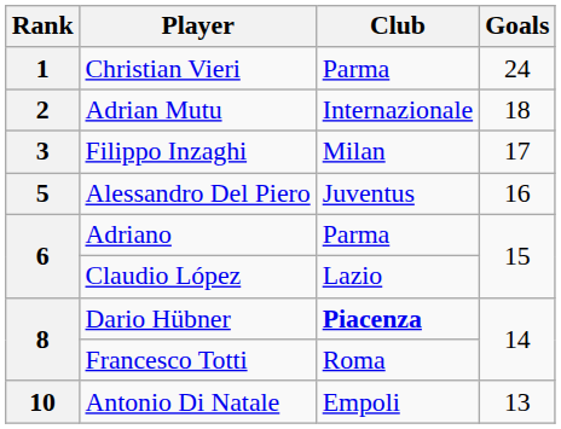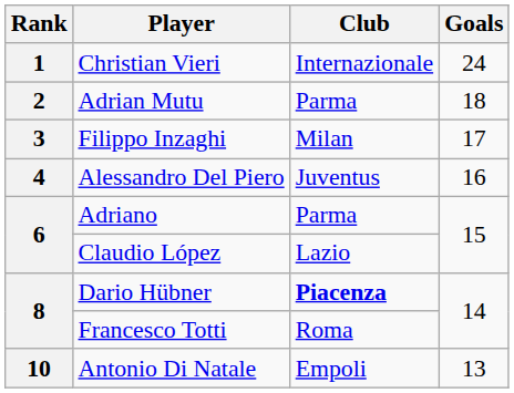Christian Vieri | Club: Parma -> Internazionale
Adrian Mutu | Club: Internazionale -> Parma
Alessandro Del Piero | Rank: 5 -> 4
